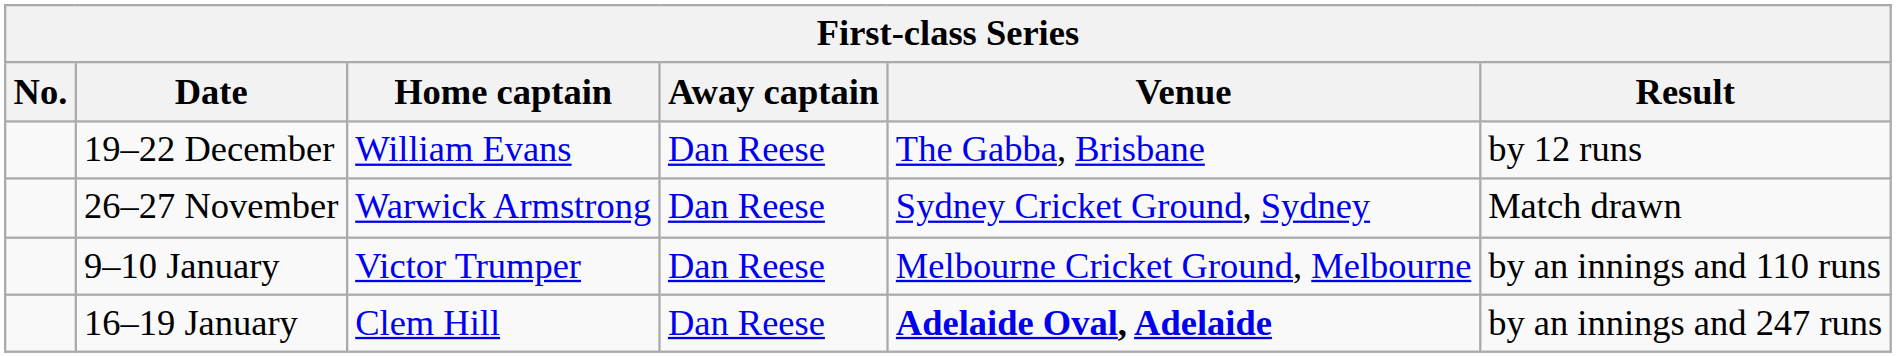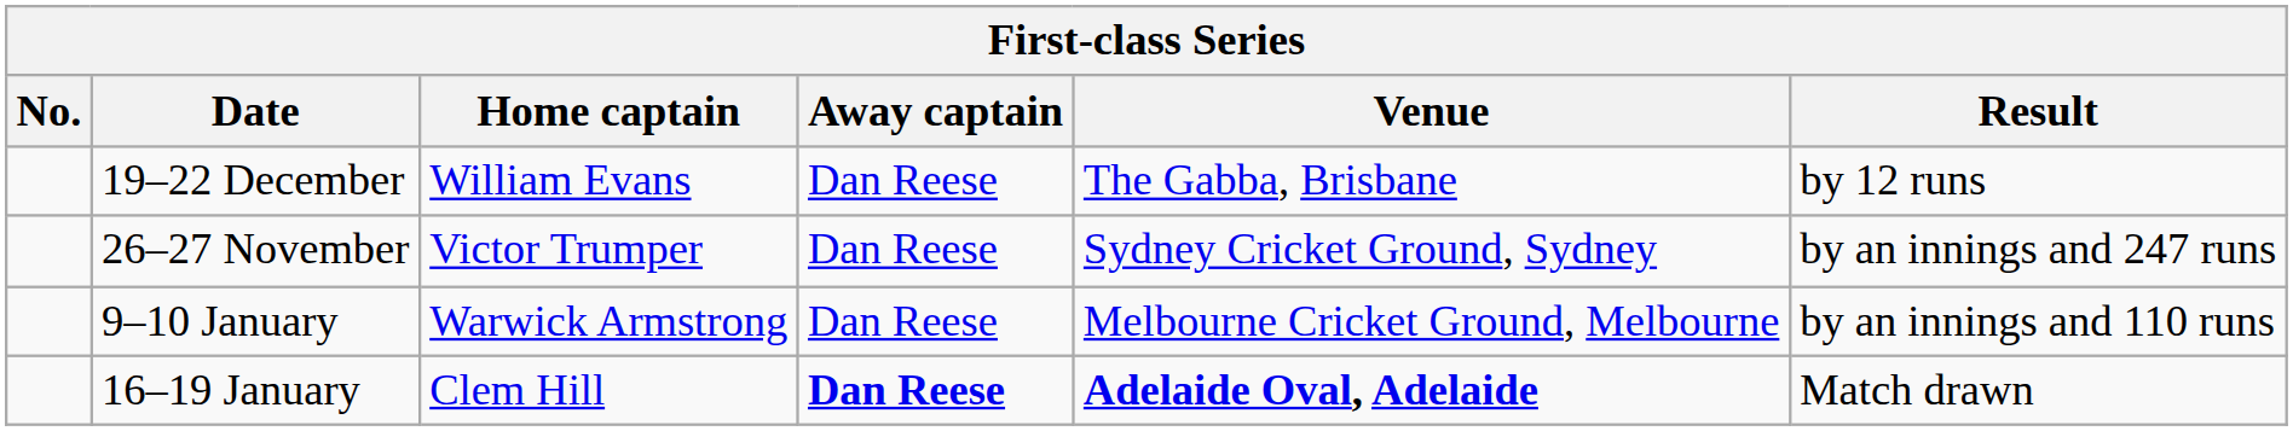26–27 November | Home captain: Warwick Armstrong -> Victor Trumper
26–27 November | Result: Match drawn -> by an innings and 247 runs
9–10 January | Home captain: Victor Trumper -> Warwick Armstrong
16–19 January | Away captain: normal -> bold
16–19 January | Result: by an innings and 247 runs -> Match drawn
